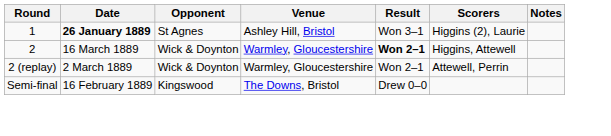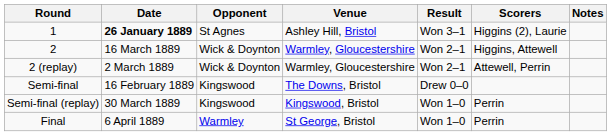2 | Result: bold -> normal
+ row: Semi-final (replay) | 30 March 1889 | Kingswood | Kingswood, Bristol | Won 1–0 | Perrin
+ row: Final | 6 April 1889 | Warmley | St George, Bristol | Won 1–0 | Perrin
